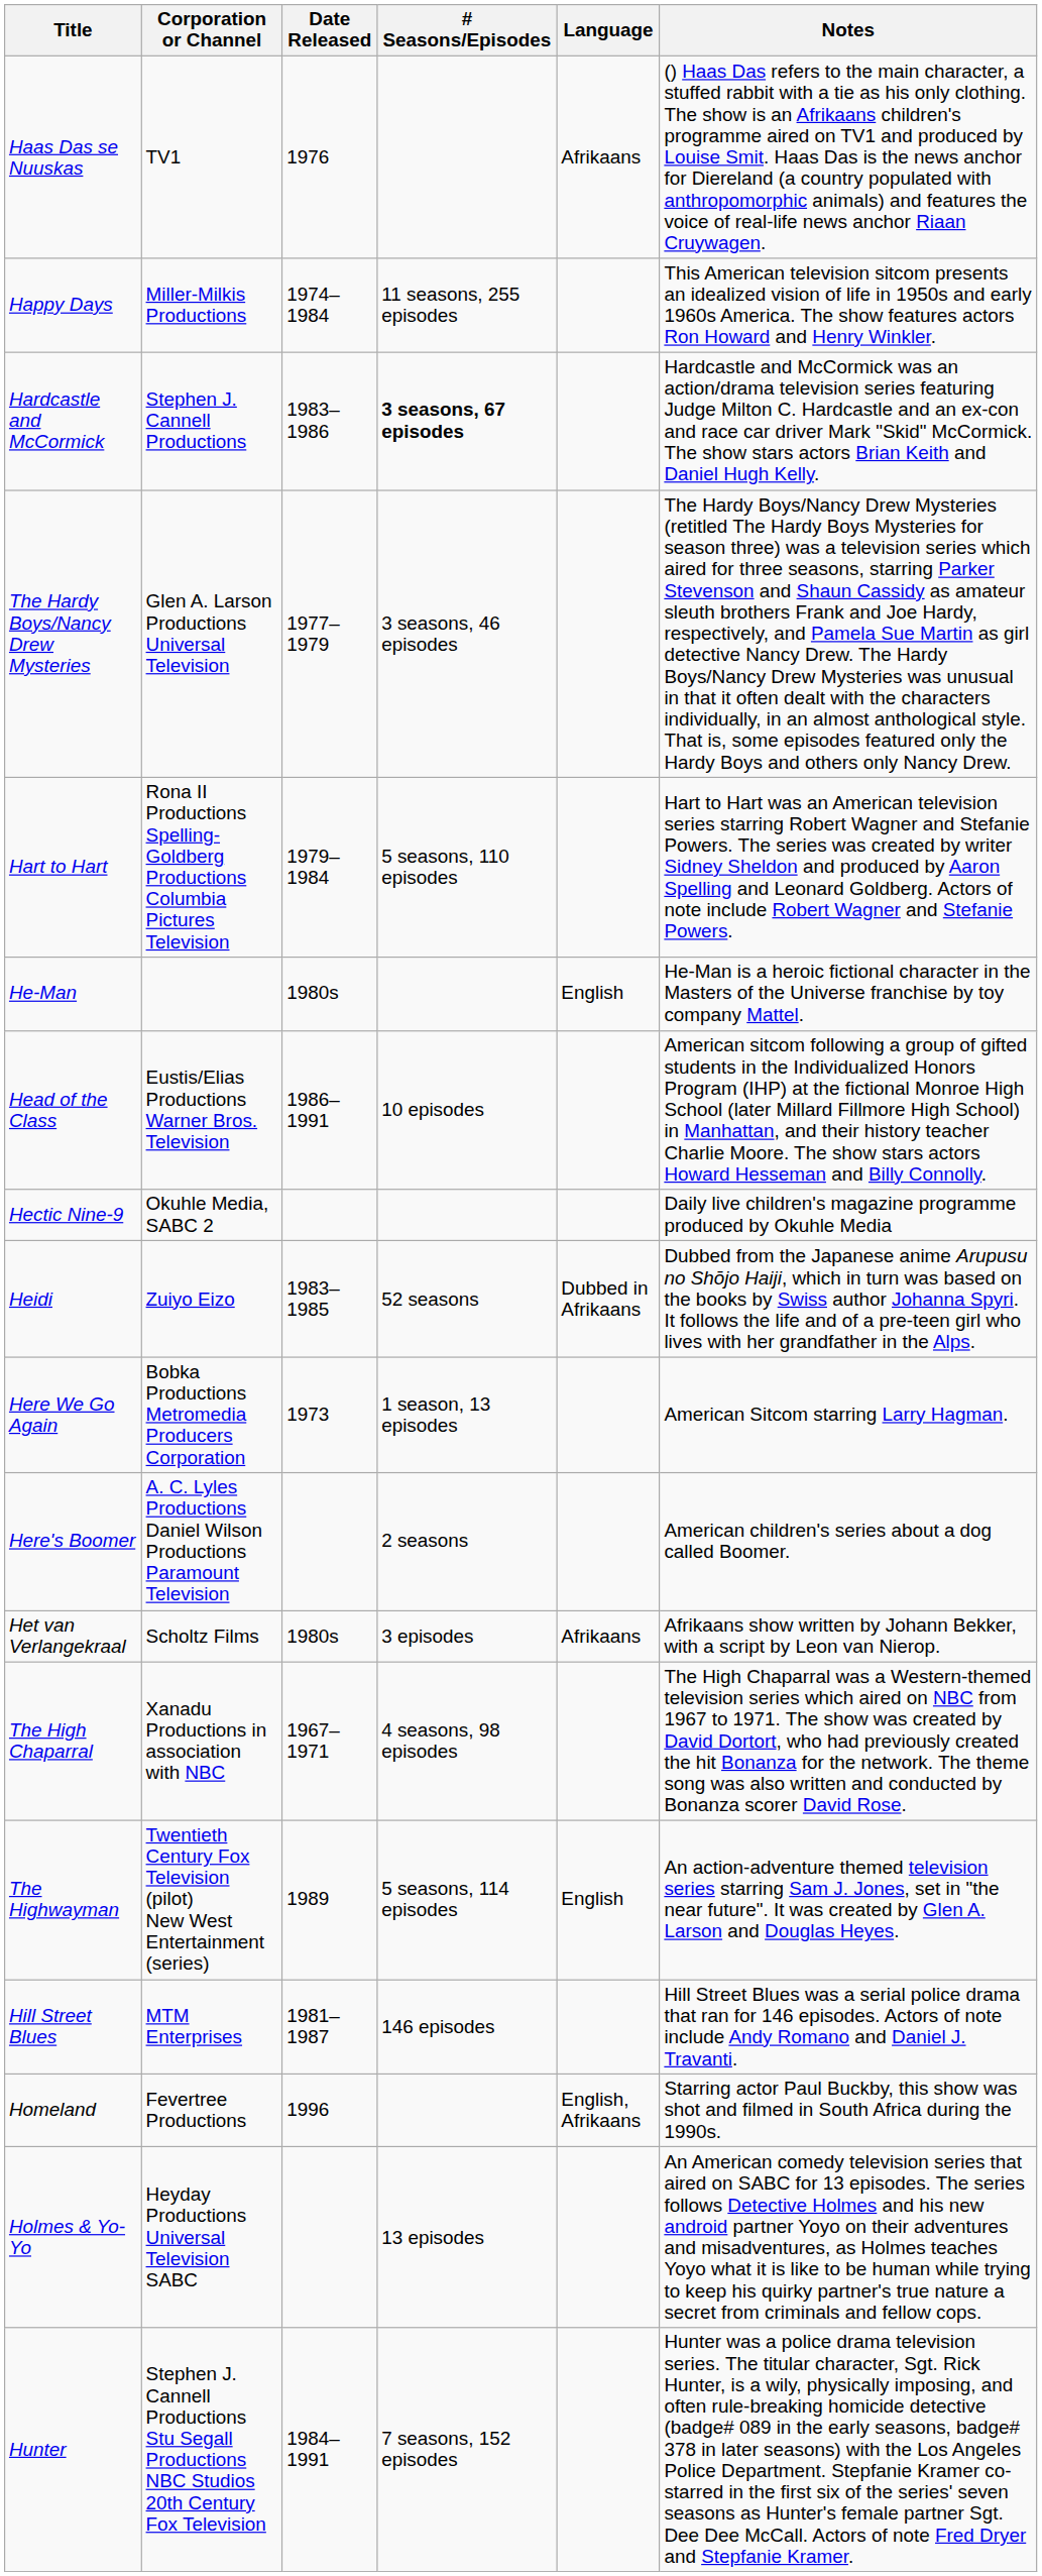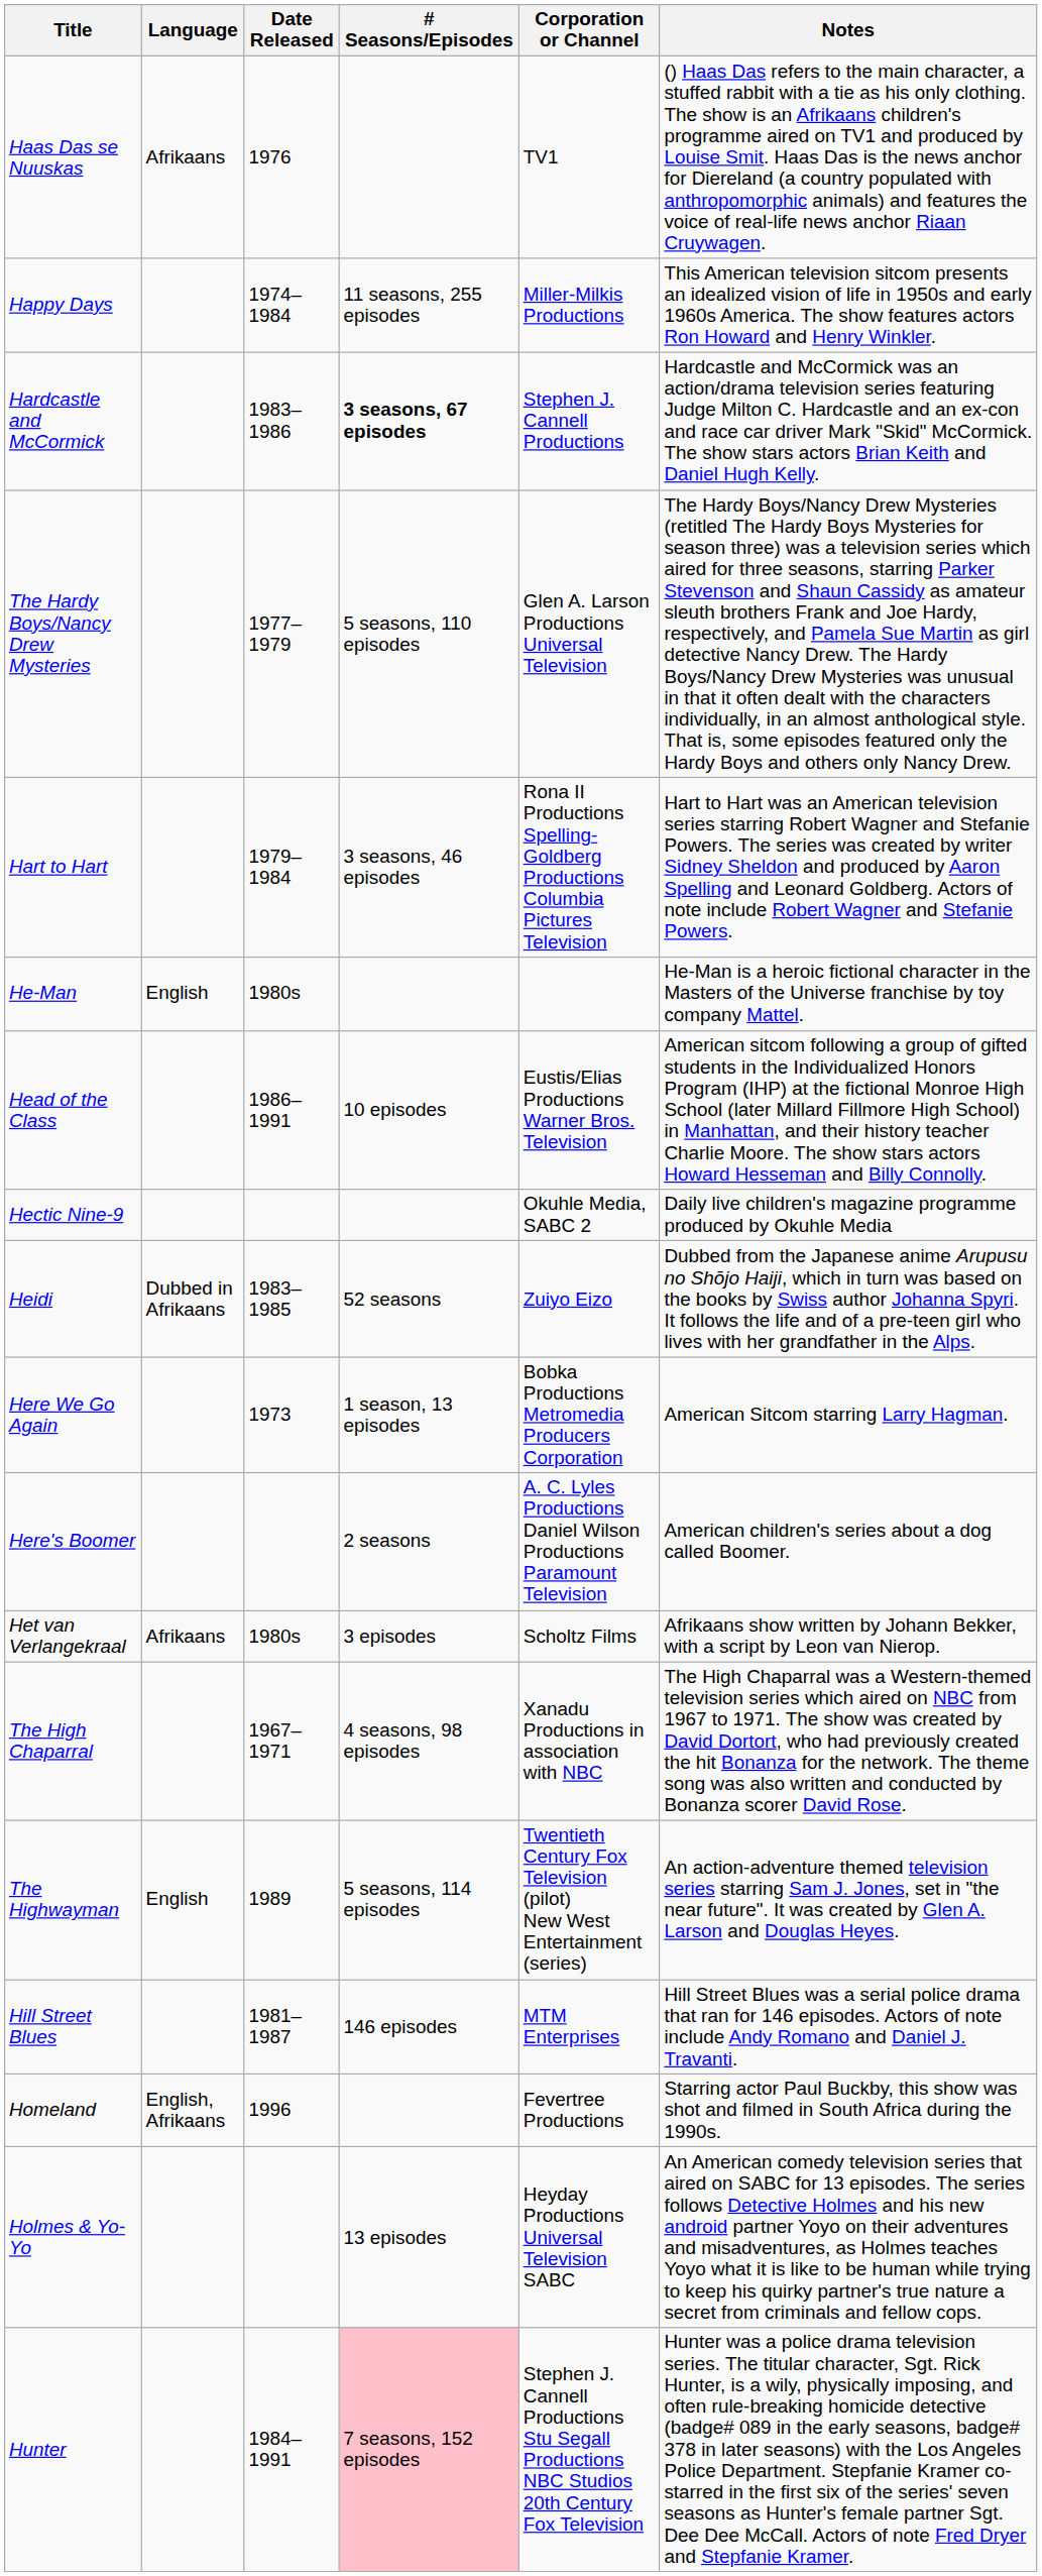columns swapped: Language <-> Corporation or Channel
The Hardy Boys/Nancy Drew Mysteries | # Seasons/Episodes: 3 seasons, 46 episodes -> 5 seasons, 110 episodes
Hart to Hart | # Seasons/Episodes: 5 seasons, 110 episodes -> 3 seasons, 46 episodes
Hunter | # Seasons/Episodes: no background -> pink background
